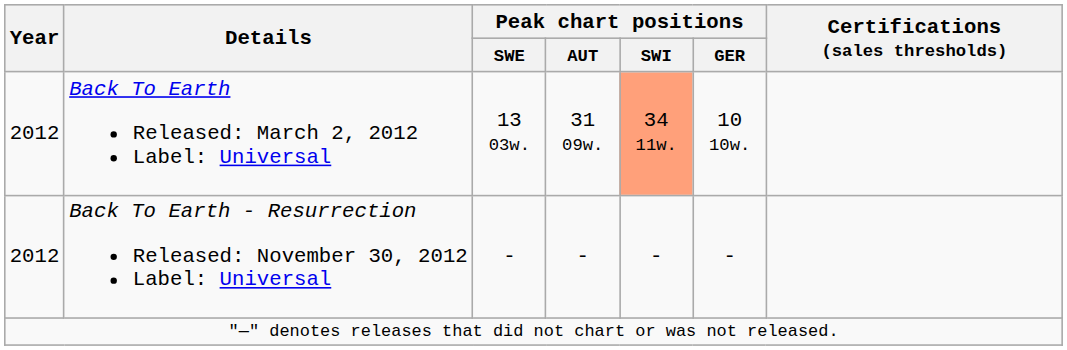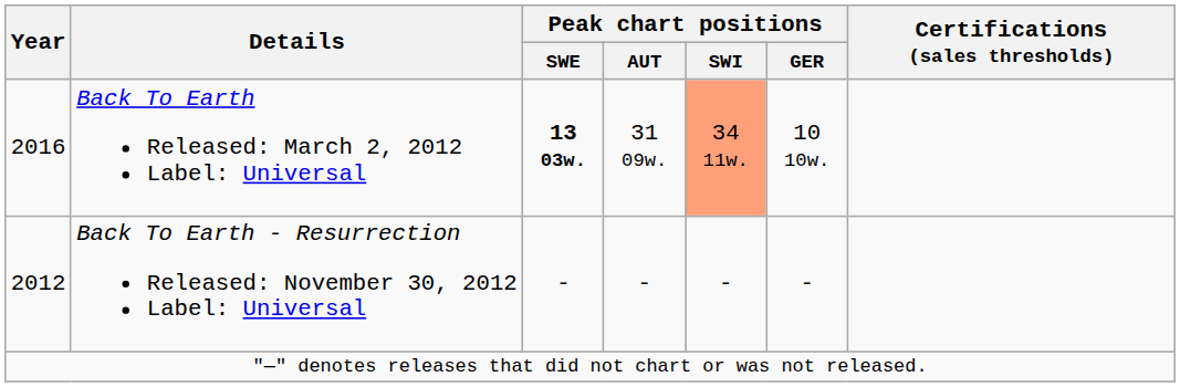Back To Earth Released: March 2, 2012 Label: Universal | Year: 2012 -> 2016
Back To Earth Released: March 2, 2012 Label: Universal | Peak chart positions / SWE: normal -> bold
